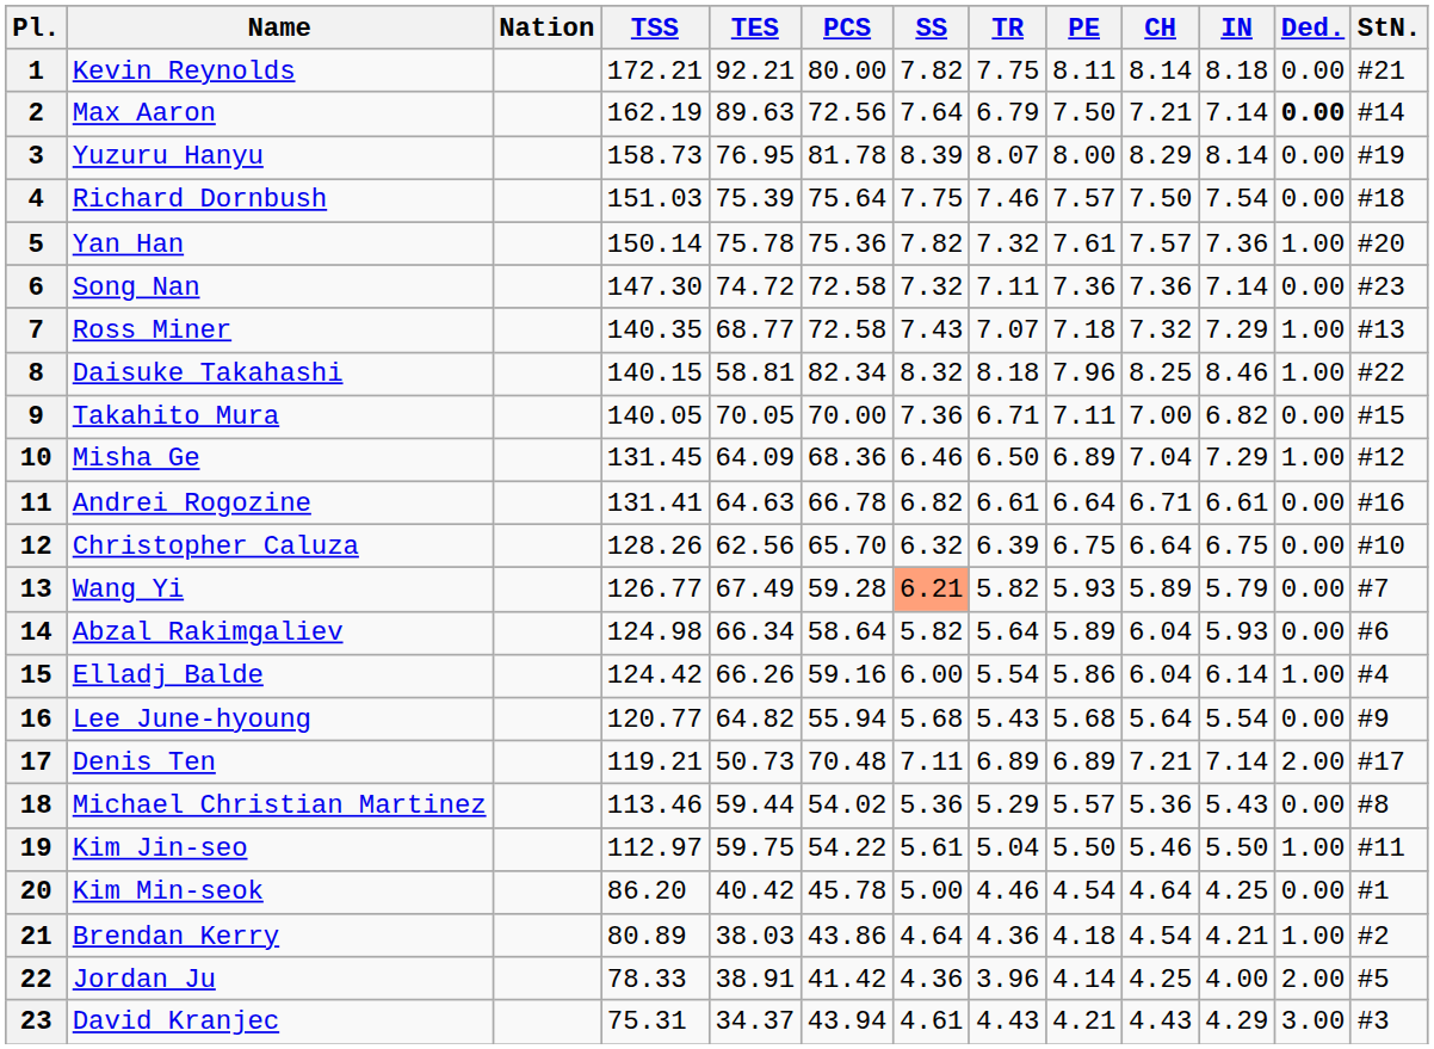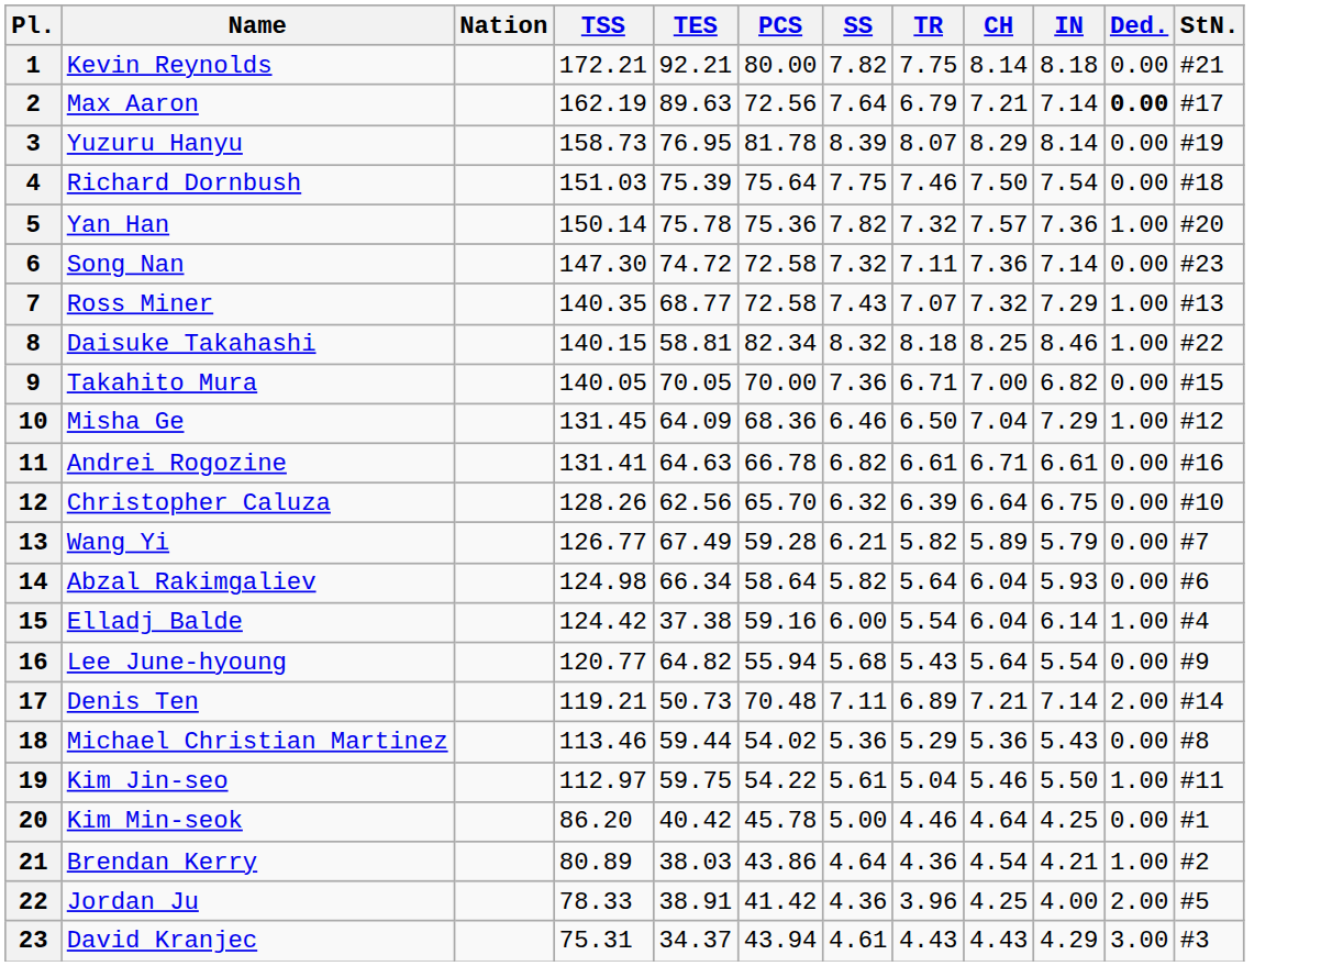- column: PE | 8.11 | 7.50 | 8.00 | 7.57 | 7.61 | 7.36 | 7.18 | 7.96 | 7.11 | 6.89 | 6.64 | 6.75 | 5.93 | 5.89 | 5.86 | 5.68 | 6.89 | 5.57 | 5.50 | 4.54 | 4.18 | 4.14 | 4.21
2 | StN.: #14 -> #17
13 | SS: lightsalmon background -> no background
15 | TES: 66.26 -> 37.38
17 | StN.: #17 -> #14
